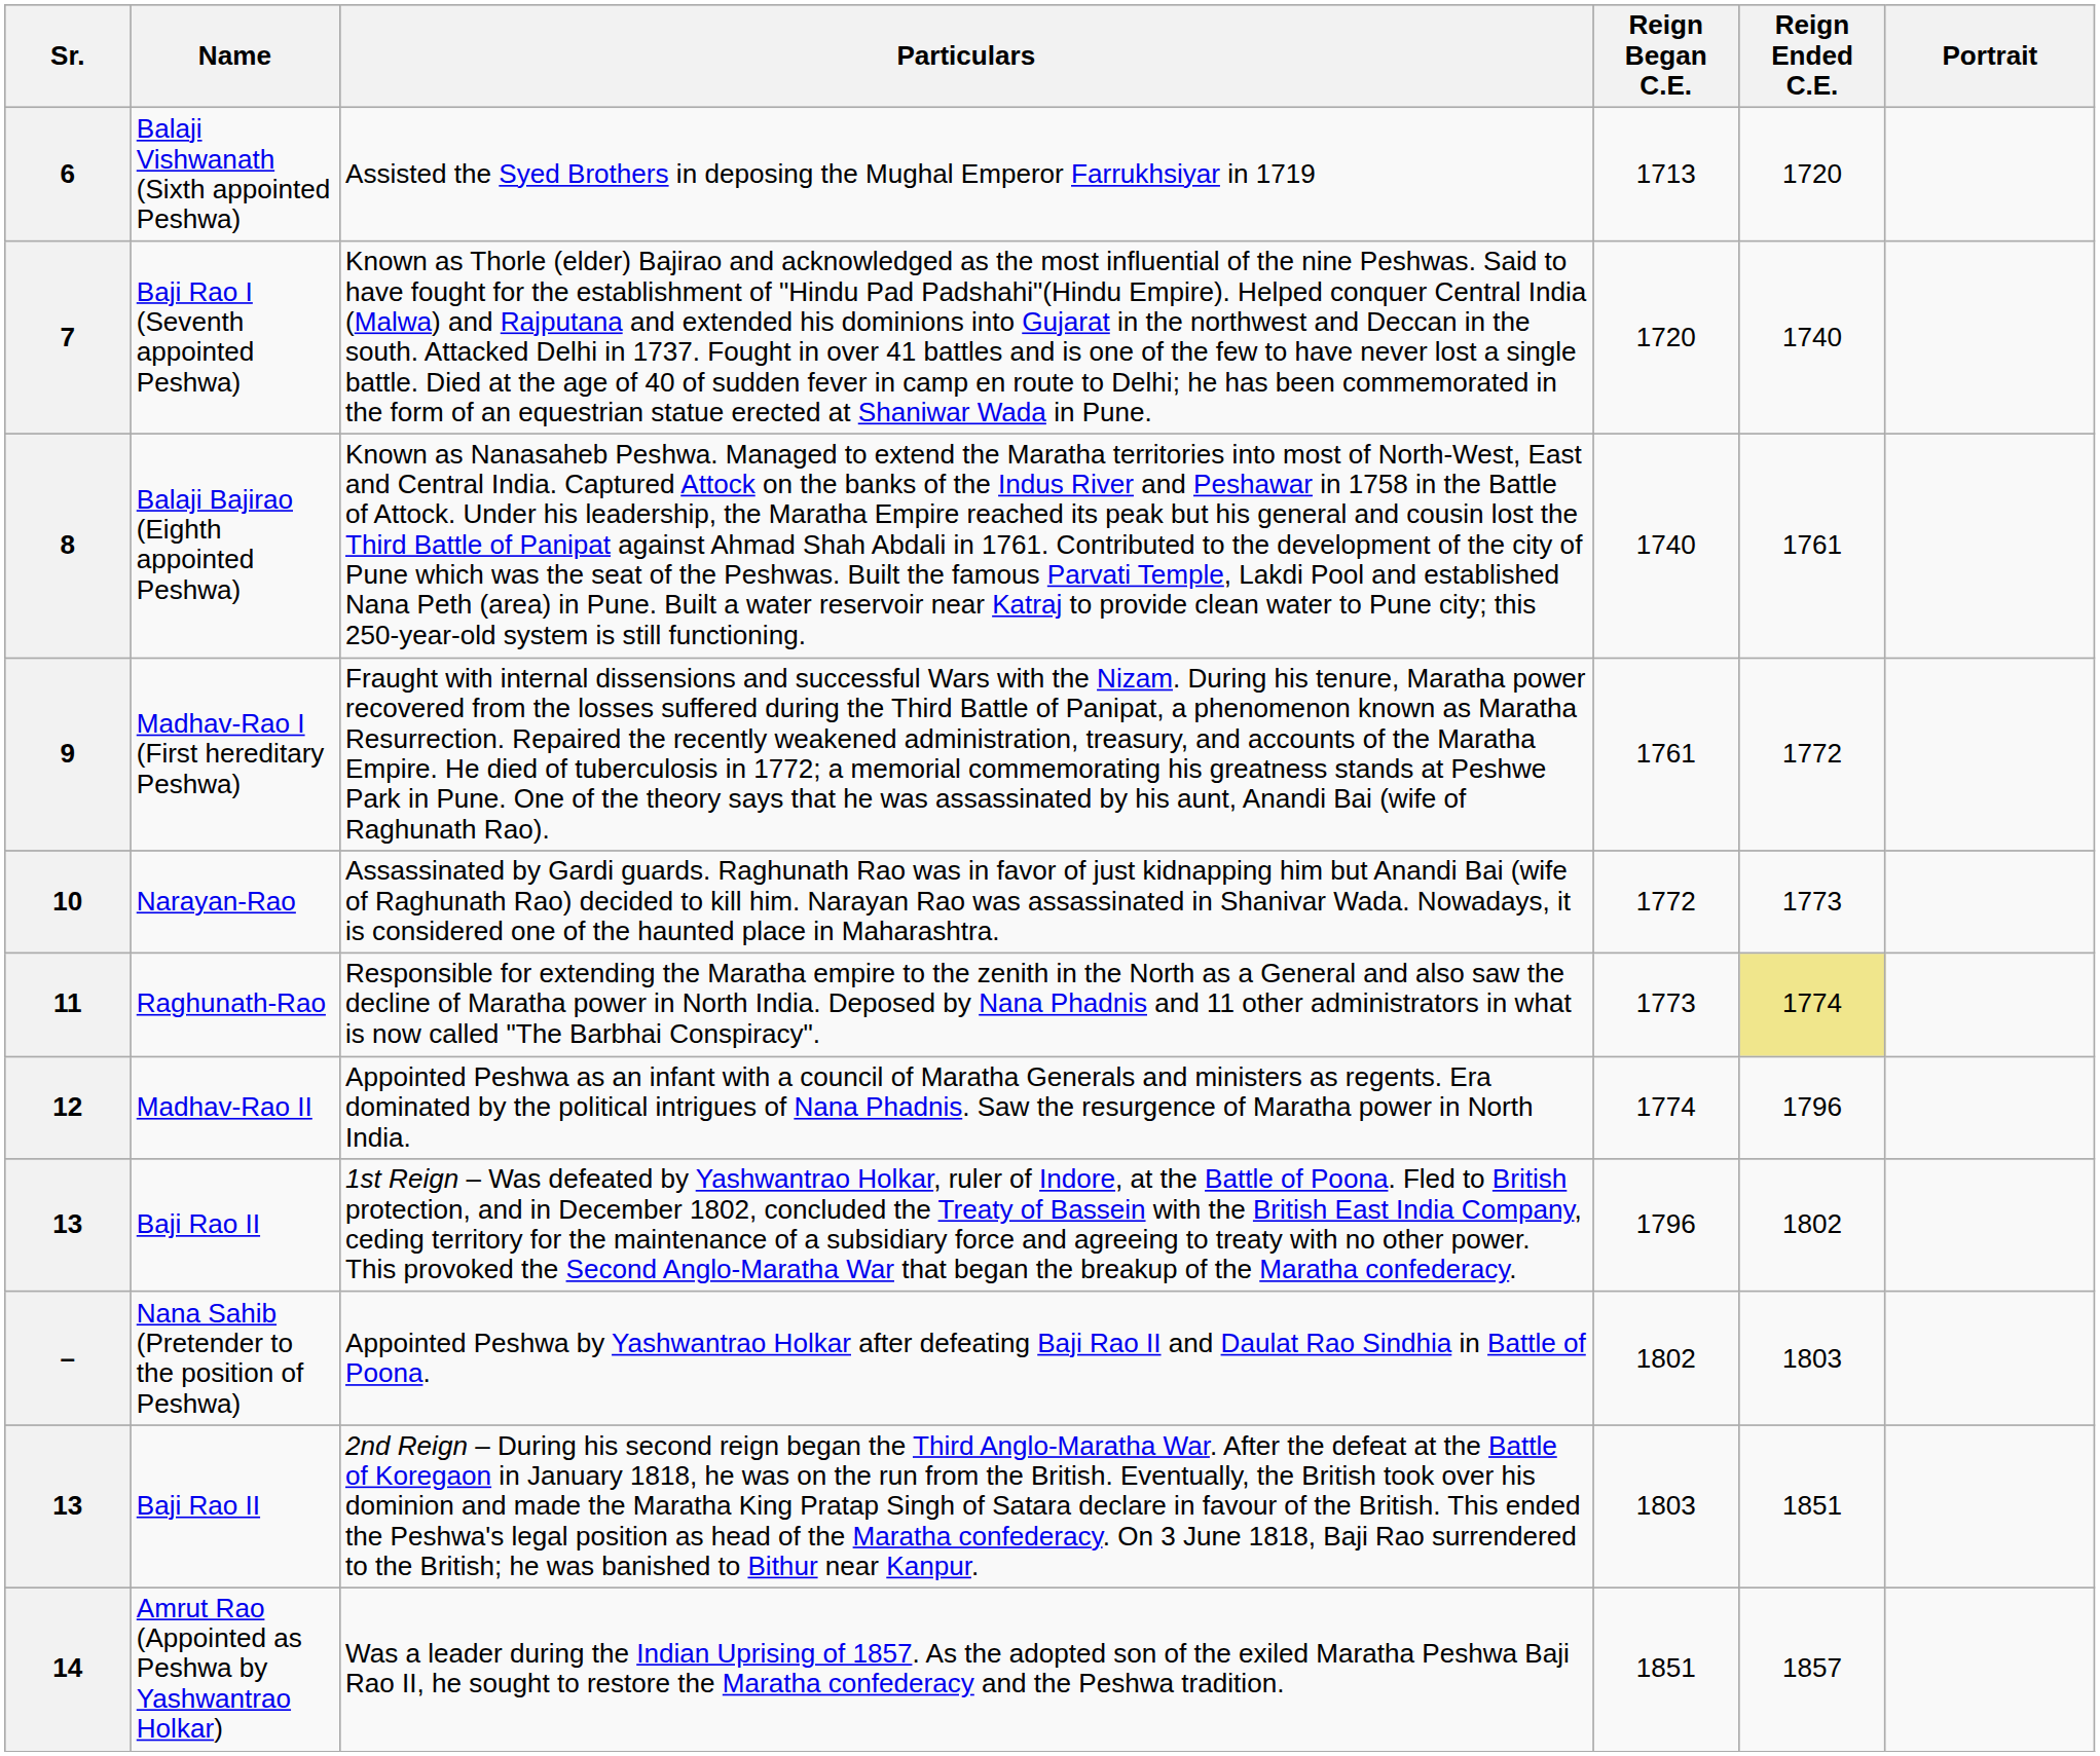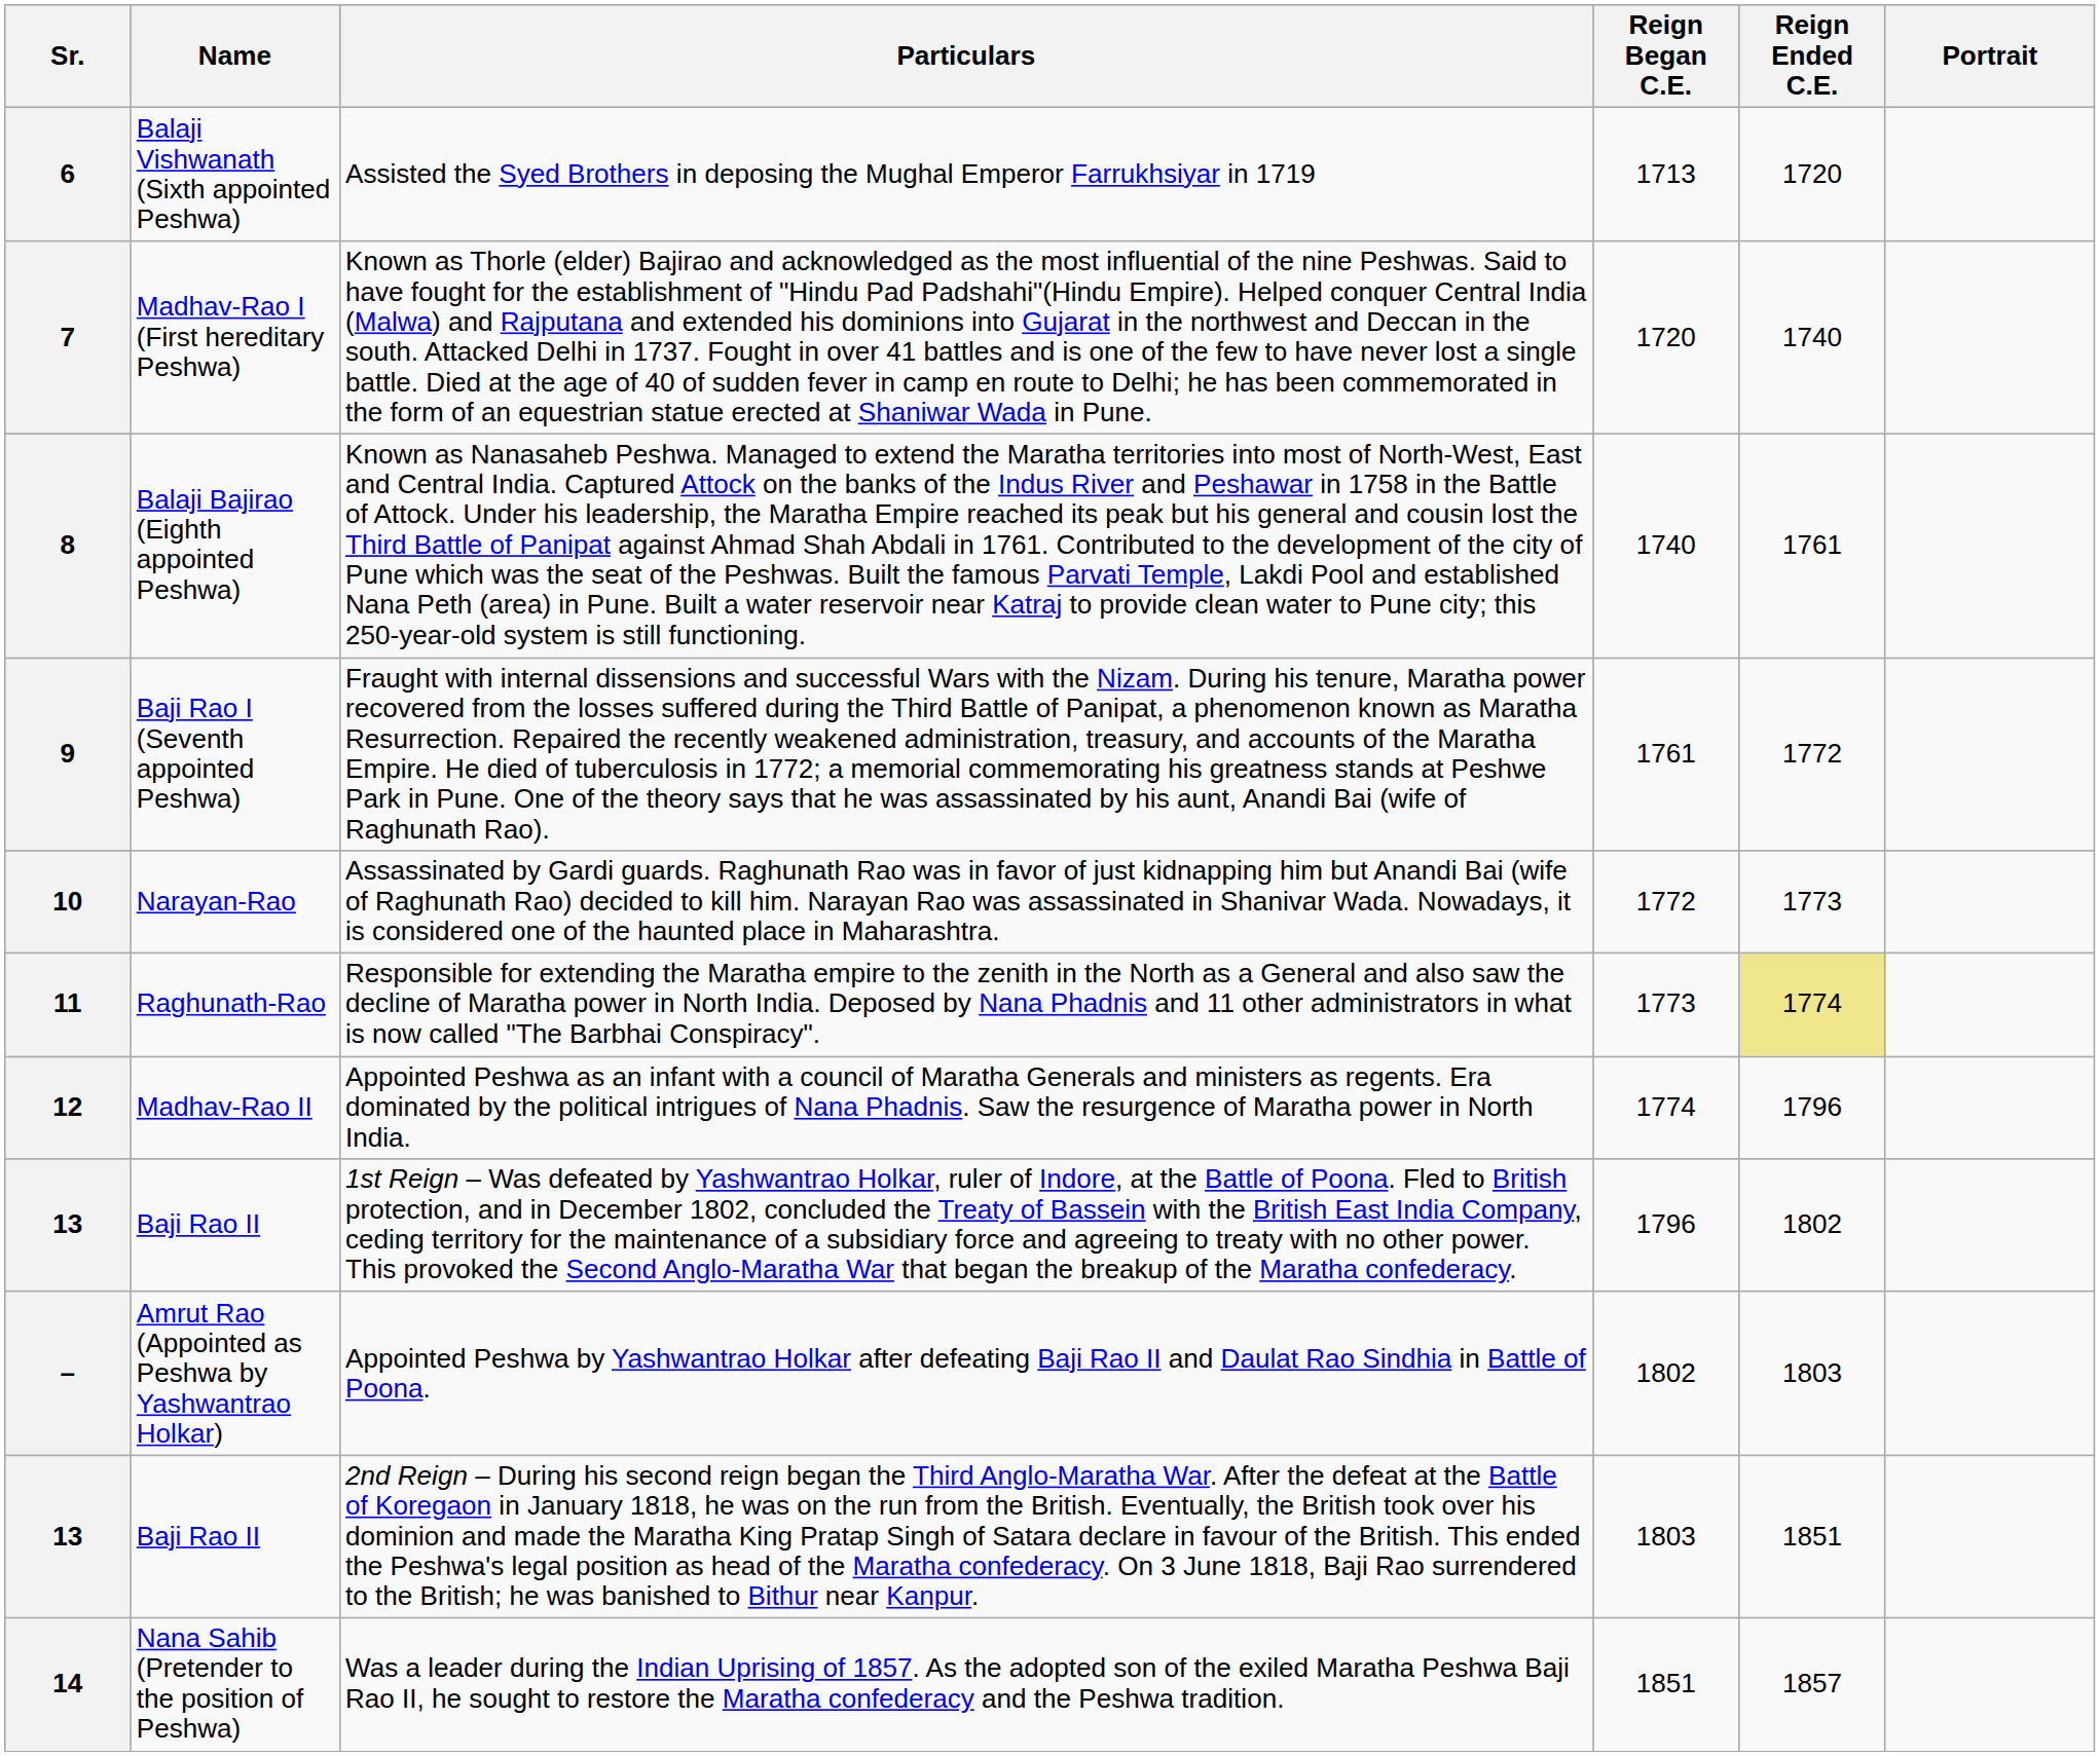7 | Name: Baji Rao I (Seventh appointed Peshwa) -> Madhav-Rao I (First hereditary Peshwa)
9 | Name: Madhav-Rao I (First hereditary Peshwa) -> Baji Rao I (Seventh appointed Peshwa)
– | Name: Nana Sahib (Pretender to the position of Peshwa) -> Amrut Rao (Appointed as Peshwa by Yashwantrao Holkar)
14 | Name: Amrut Rao (Appointed as Peshwa by Yashwantrao Holkar) -> Nana Sahib (Pretender to the position of Peshwa)
